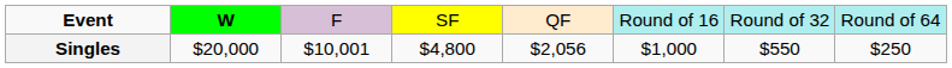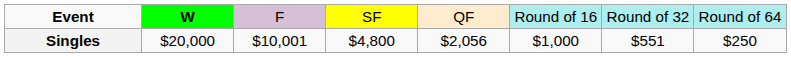Singles | column 7: $550 -> $551
